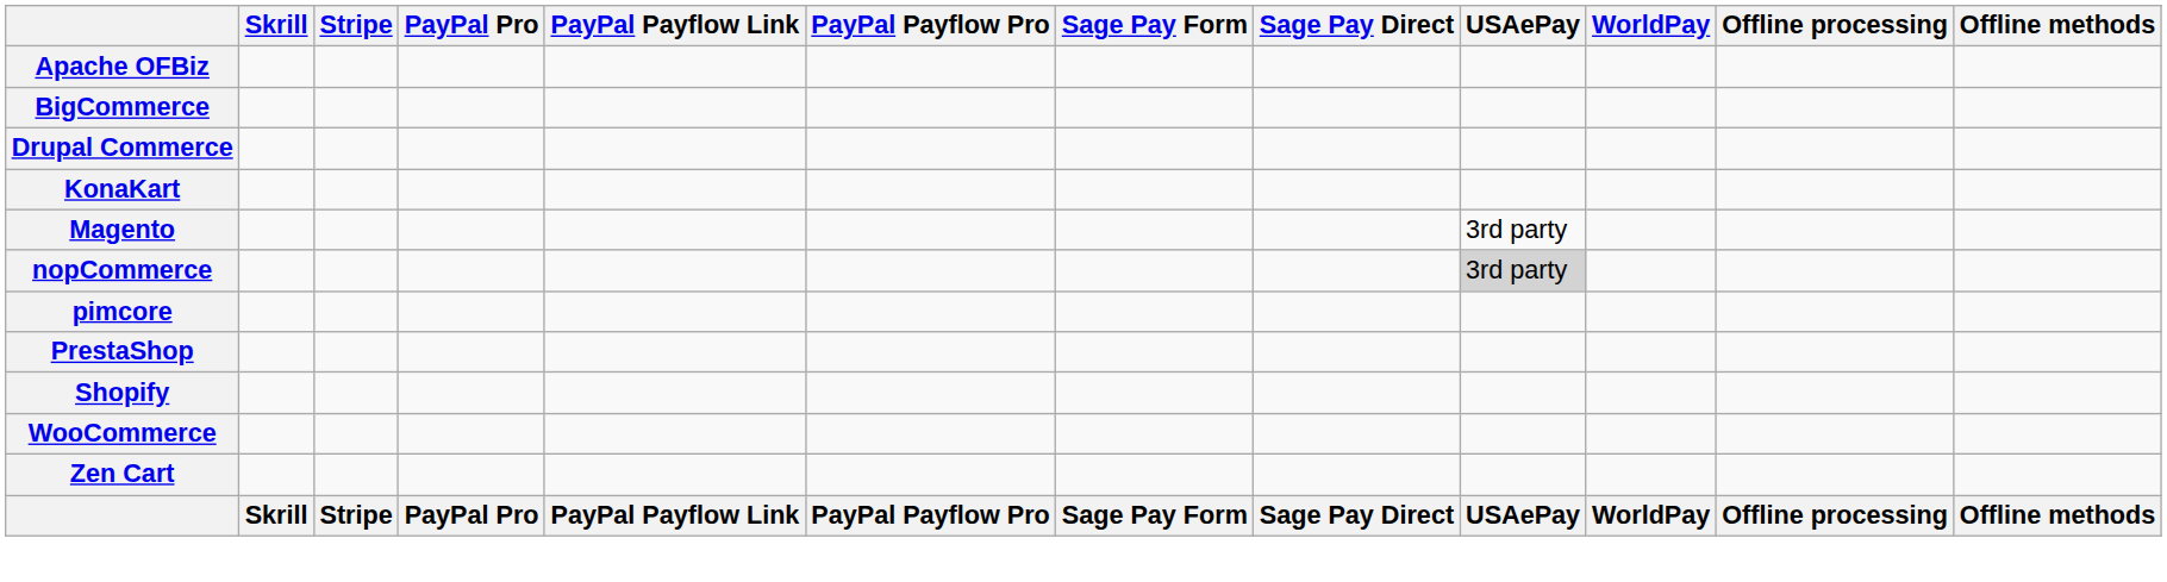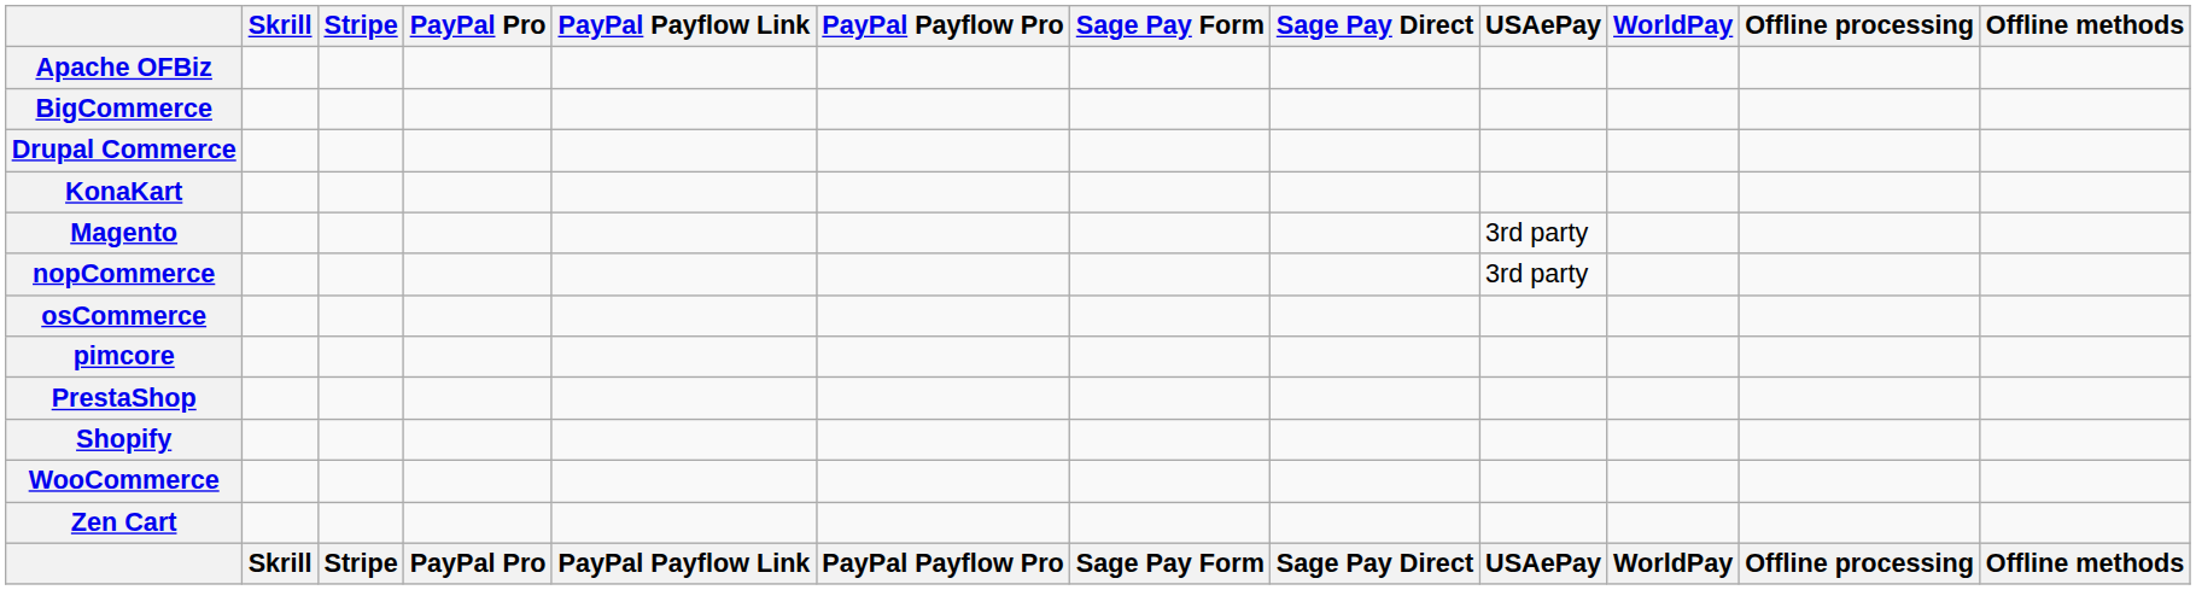nopCommerce | USAePay: lightgrey background -> no background
+ row: osCommerce
